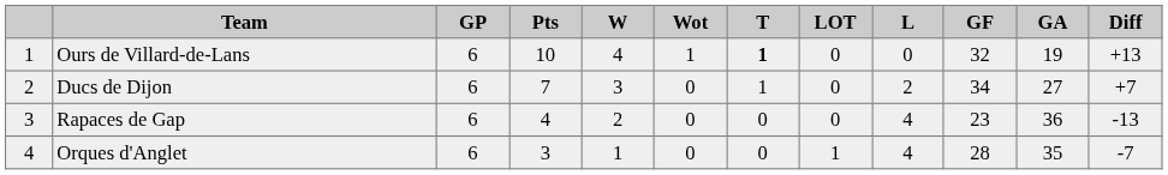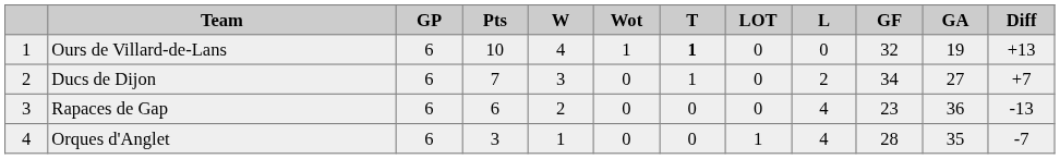Rapaces de Gap | Pts: 4 -> 6
